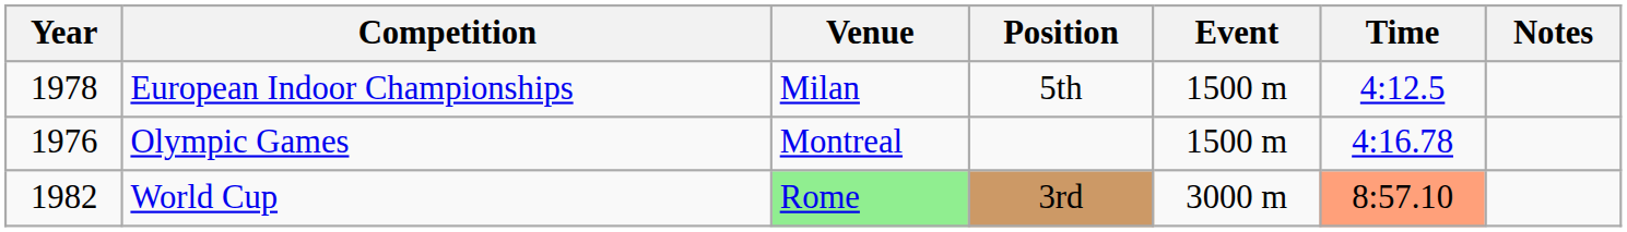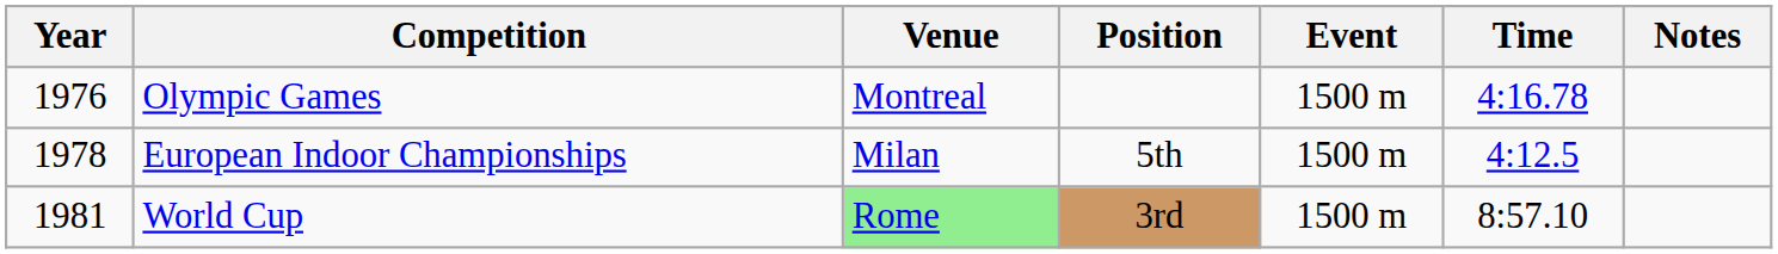rows swapped: Olympic Games <-> European Indoor Championships
World Cup | Year: 1982 -> 1981
World Cup | Event: 3000 m -> 1500 m
World Cup | Time: lightsalmon background -> no background
